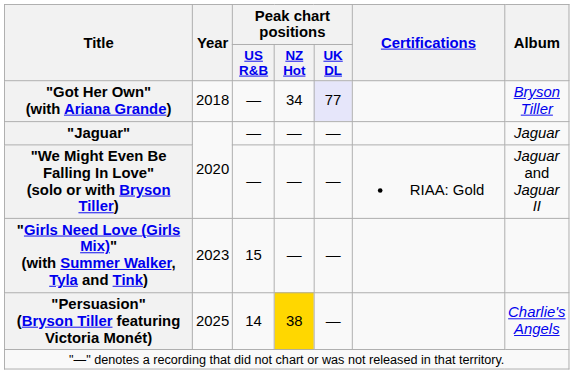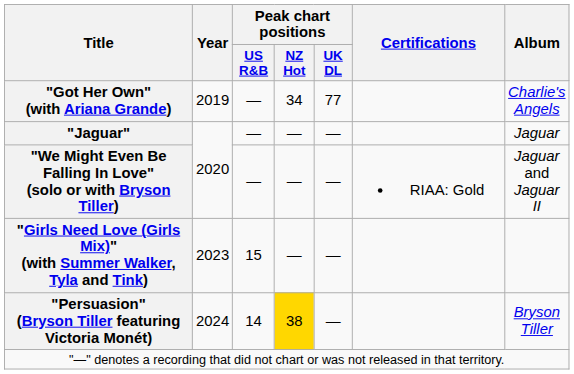"Got Her Own" (with Ariana Grande) | Year: 2018 -> 2019
"Got Her Own" (with Ariana Grande) | Peak chart positions / UK DL: lavender background -> no background
"Got Her Own" (with Ariana Grande) | Album: Bryson Tiller -> Charlie's Angels
"Persuasion" (Bryson Tiller featuring Victoria Monét) | Year: 2025 -> 2024
"Persuasion" (Bryson Tiller featuring Victoria Monét) | Album: Charlie's Angels -> Bryson Tiller
